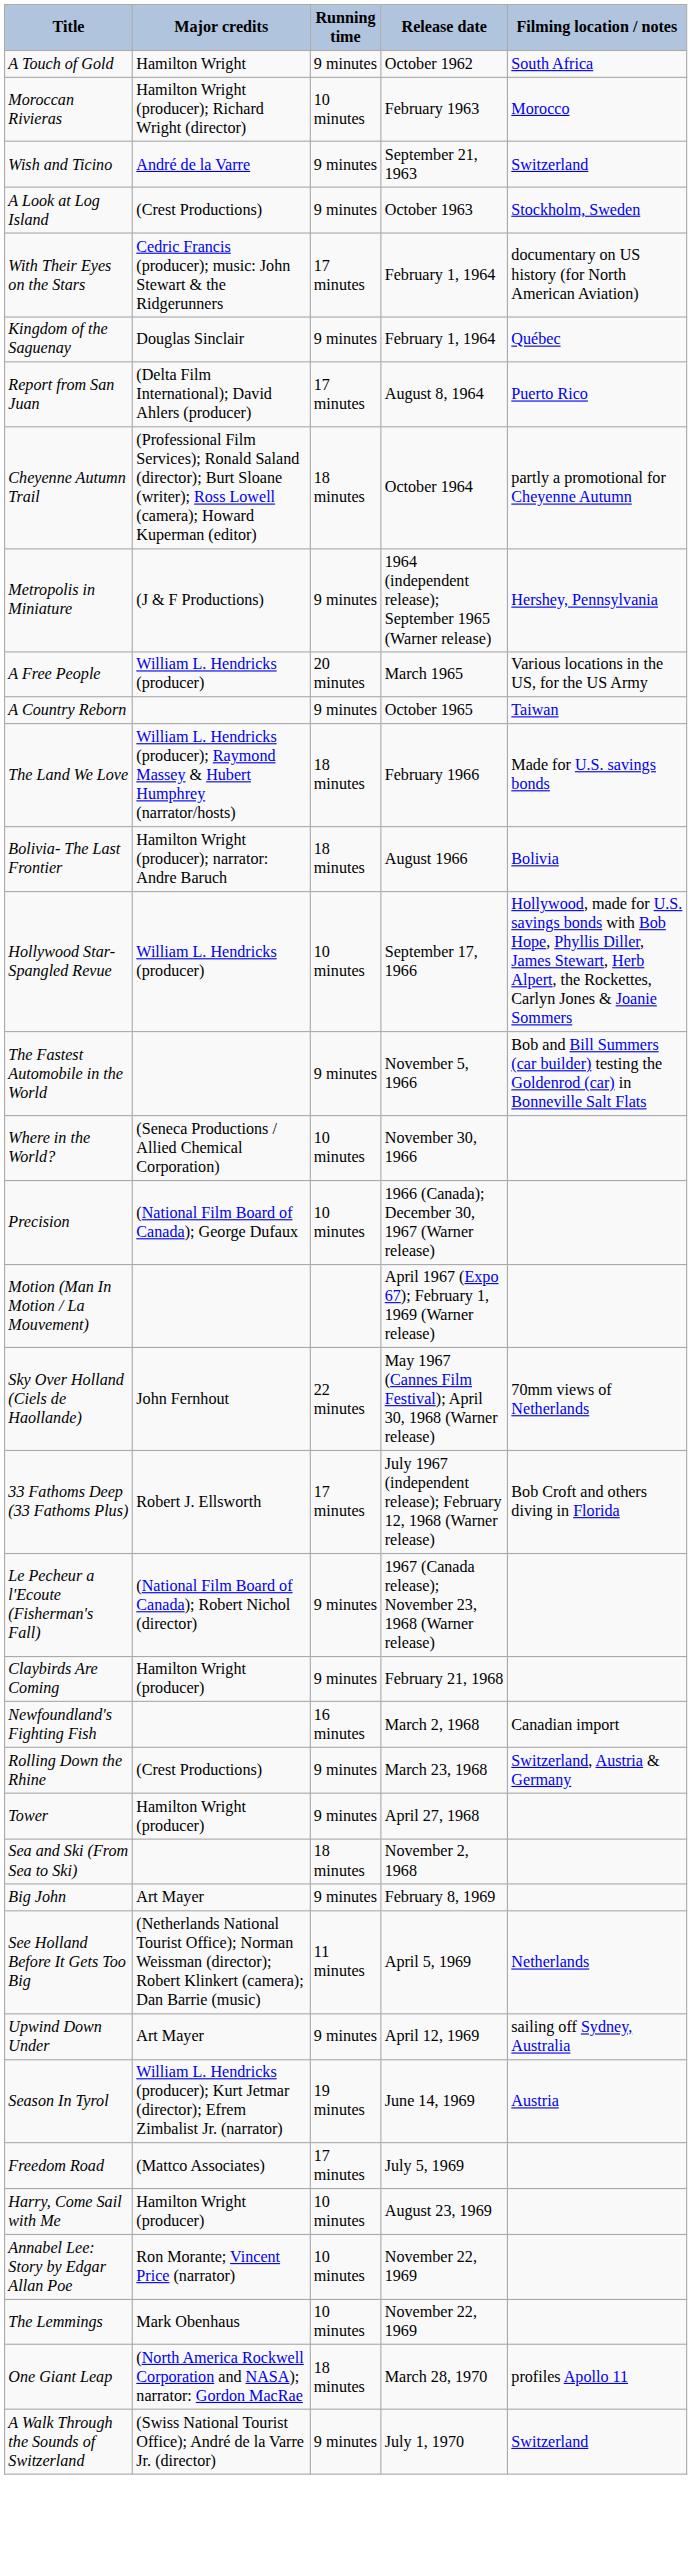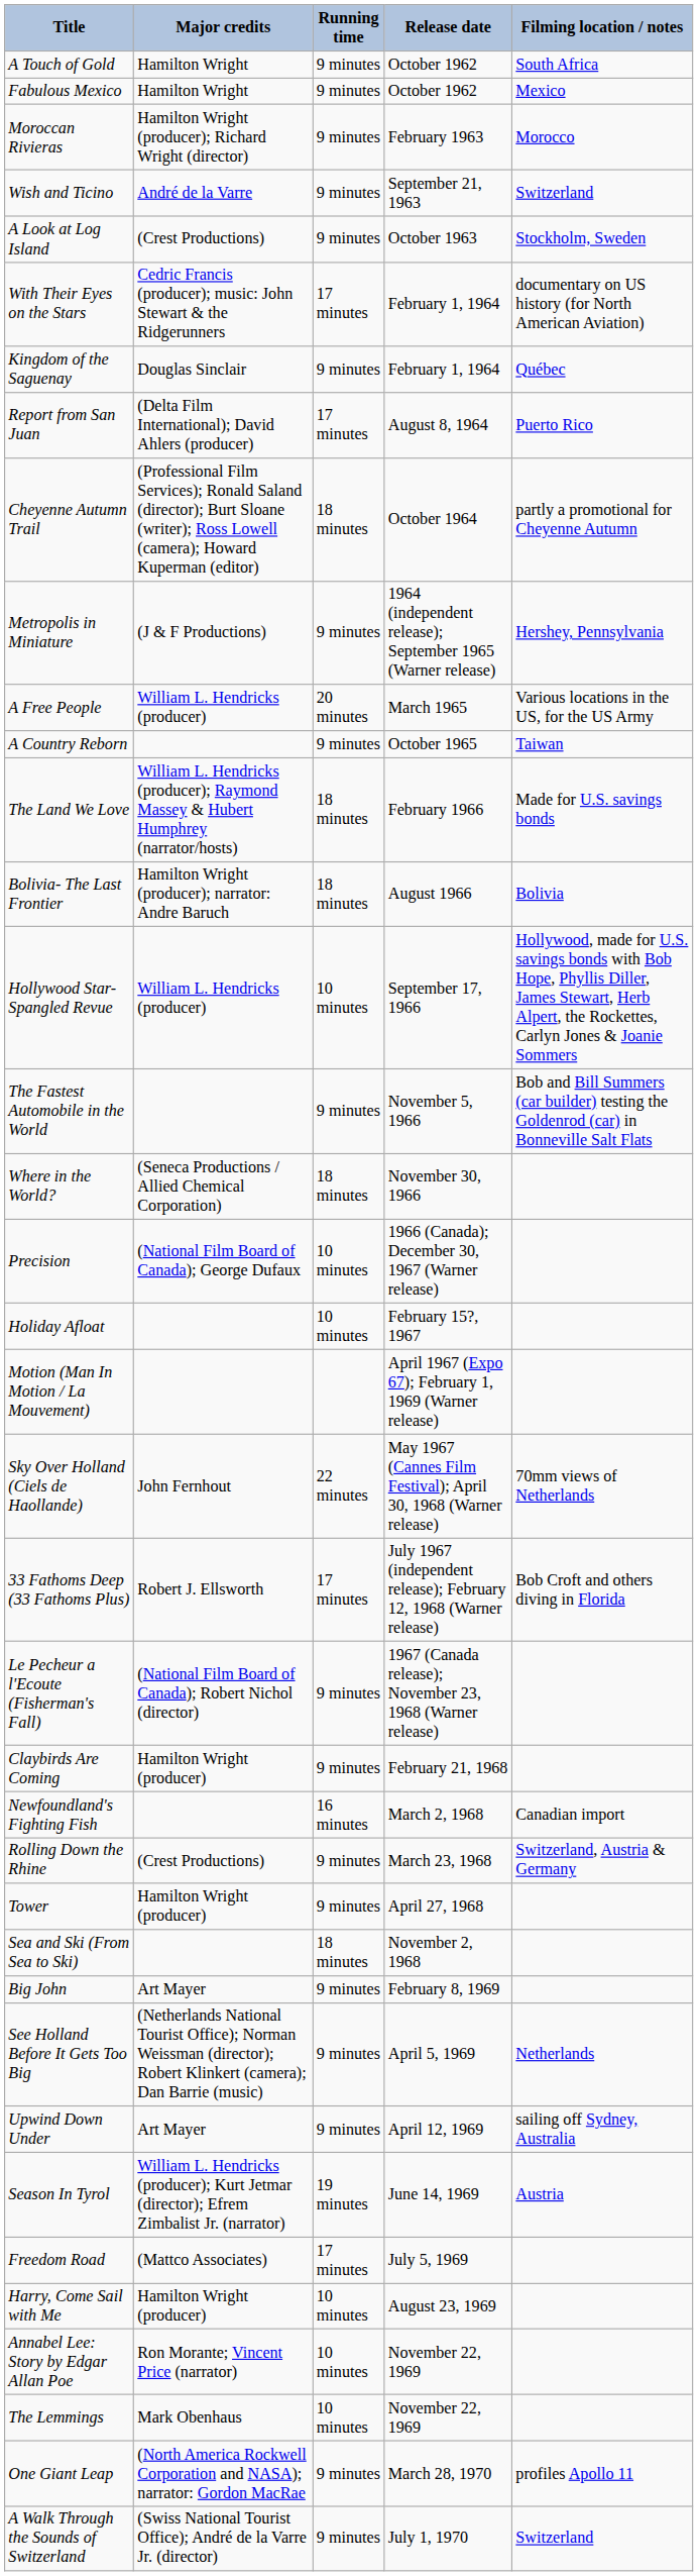+ row: Fabulous Mexico | Hamilton Wright | 9 minutes | October 1962 | Mexico
Moroccan Rivieras | Running time: 10 minutes -> 9 minutes
Where in the World? | Running time: 10 minutes -> 18 minutes
+ row: Holiday Afloat | 10 minutes | February 15?, 1967
See Holland Before It Gets Too Big | Running time: 11 minutes -> 9 minutes
One Giant Leap | Running time: 18 minutes -> 9 minutes
